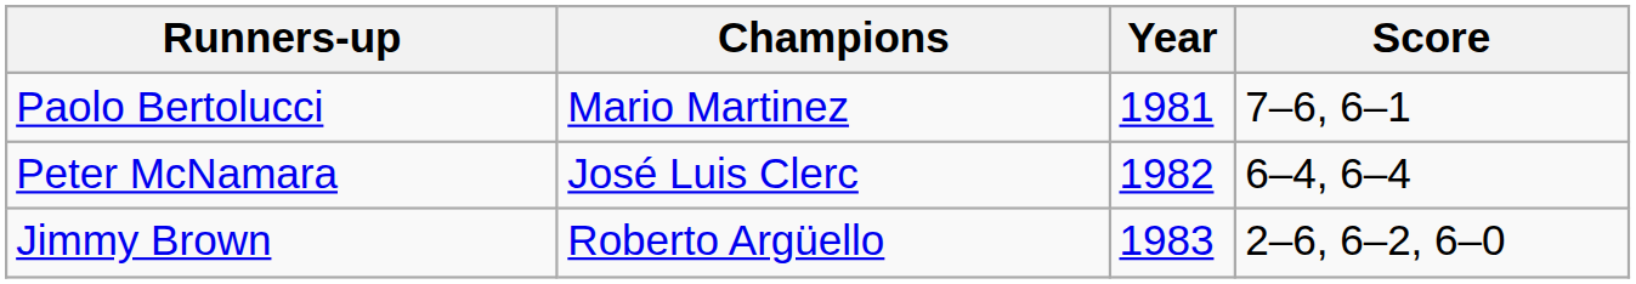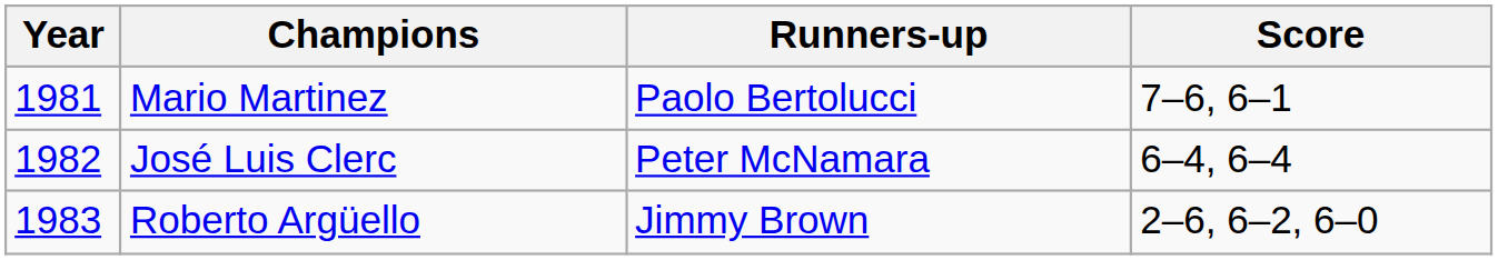columns swapped: Year <-> Runners-up
